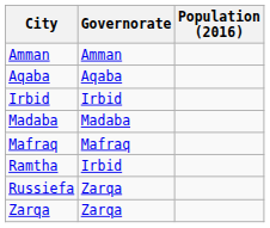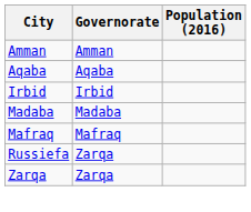- row: Ramtha | Irbid
